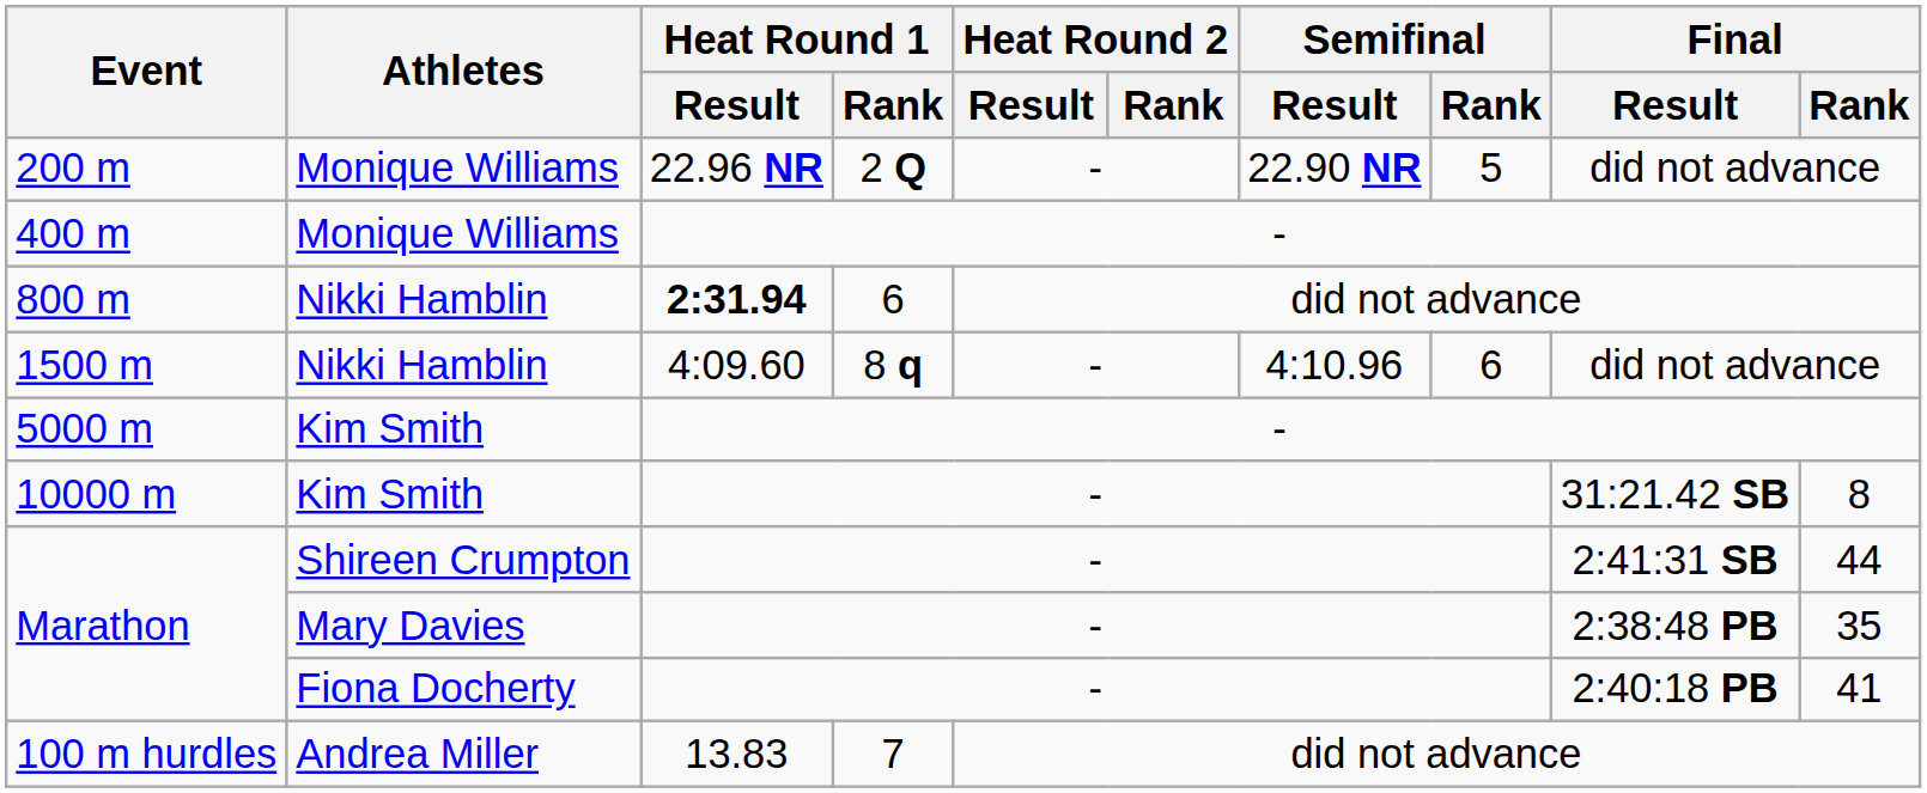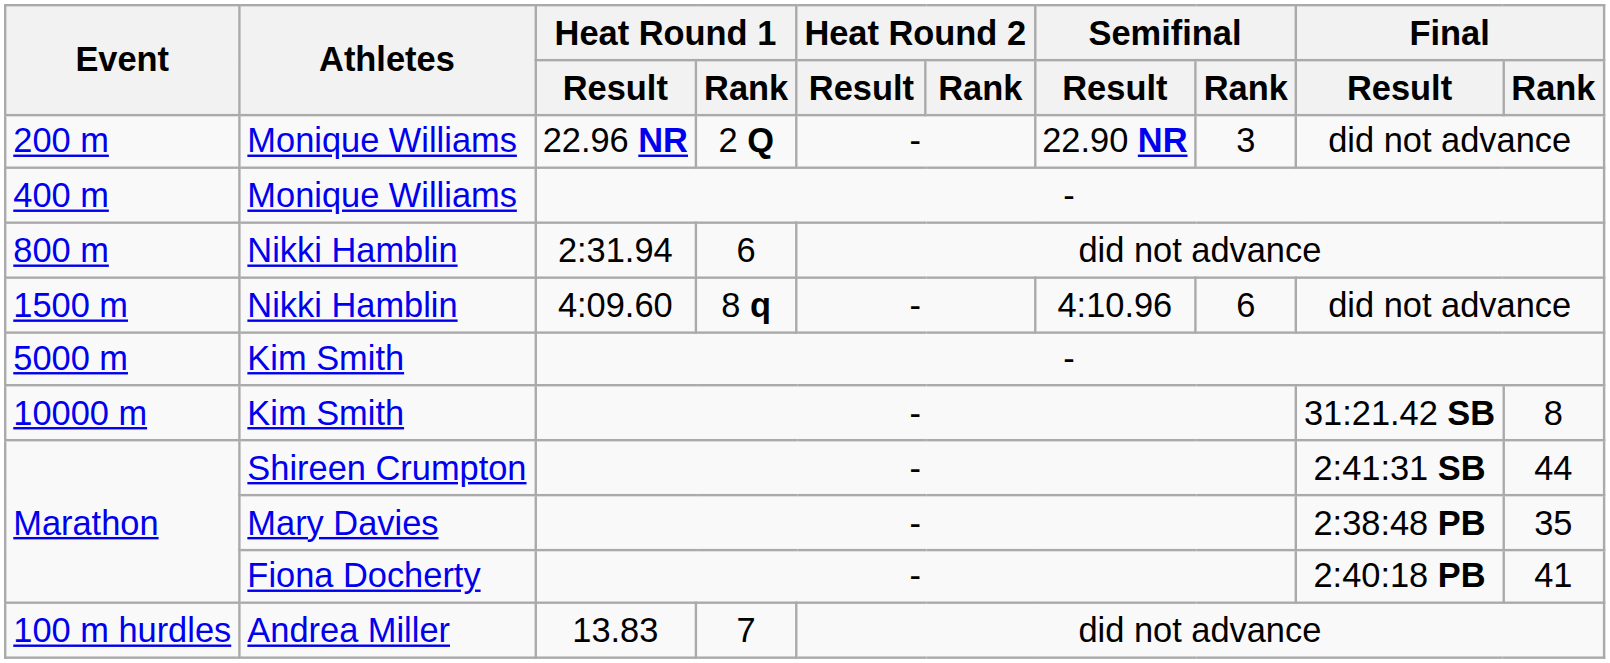200 m | Semifinal / Rank: 5 -> 3
800 m | Heat Round 1 / Result: bold -> normal
